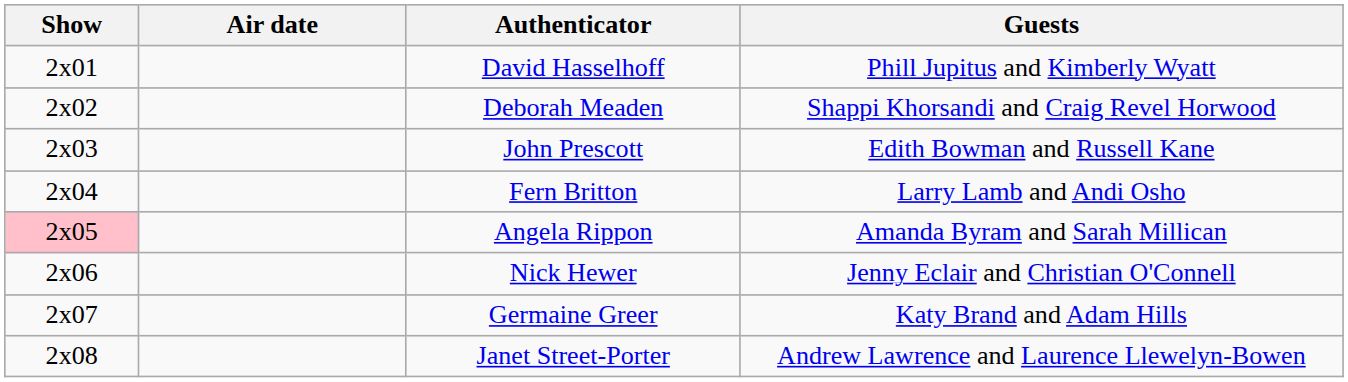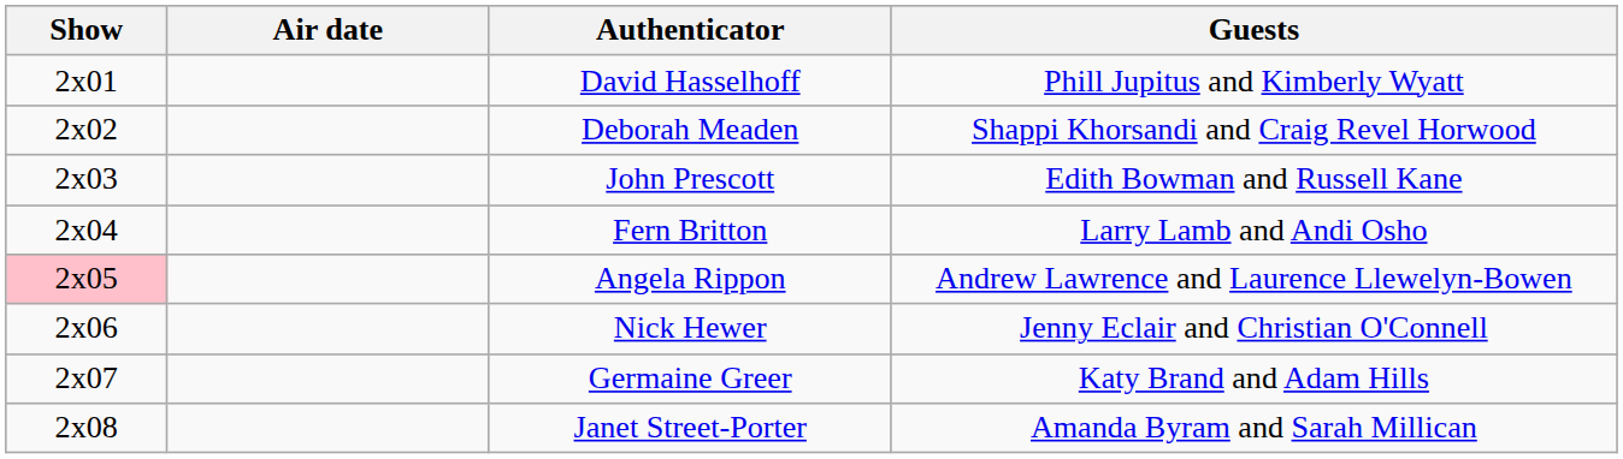Angela Rippon | Guests: Amanda Byram and Sarah Millican -> Andrew Lawrence and Laurence Llewelyn-Bowen
Janet Street-Porter | Guests: Andrew Lawrence and Laurence Llewelyn-Bowen -> Amanda Byram and Sarah Millican
